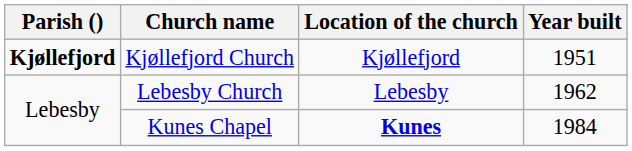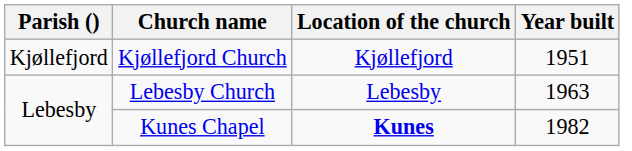Kjøllefjord Church | Parish (): bold -> normal
Lebesby Church | Year built: 1962 -> 1963
Kunes Chapel | Year built: 1984 -> 1982
